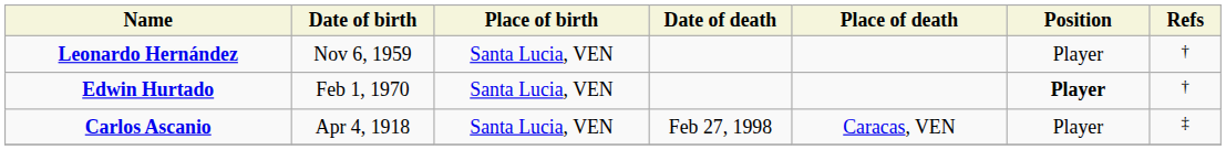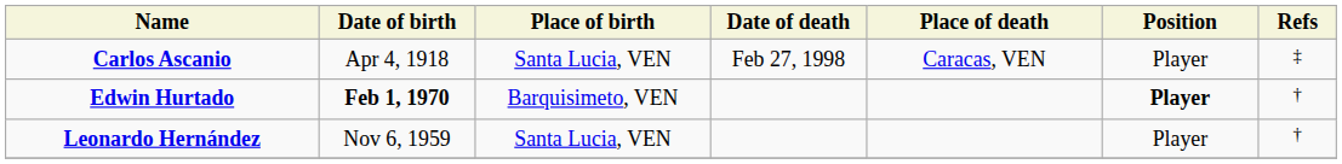rows swapped: Carlos Ascanio <-> Leonardo Hernández
Edwin Hurtado | Date of birth: normal -> bold
Edwin Hurtado | Place of birth: Santa Lucia, VEN -> Barquisimeto, VEN
